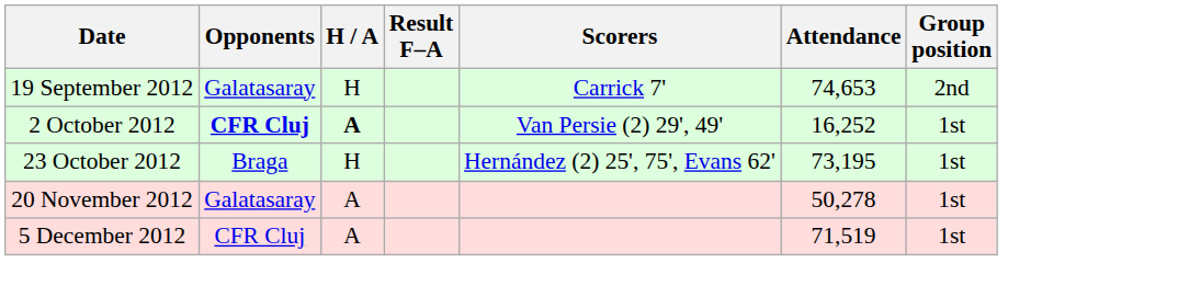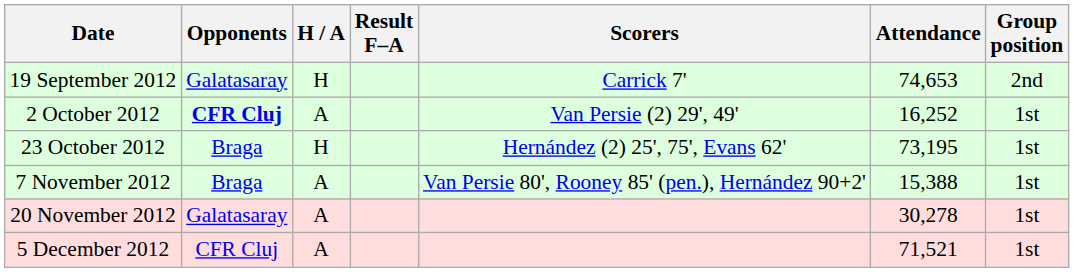2 October 2012 | H / A: bold -> normal
+ row: 7 November 2012 | Braga | A | Van Persie 80', Rooney 85' (pen.), Hernández 90+2' | 15,388 | 1st
20 November 2012 | Attendance: 50,278 -> 30,278
5 December 2012 | Attendance: 71,519 -> 71,521
